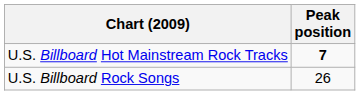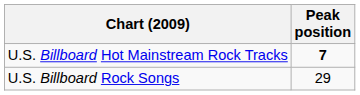U.S. Billboard Rock Songs | Peak position: 26 -> 29
